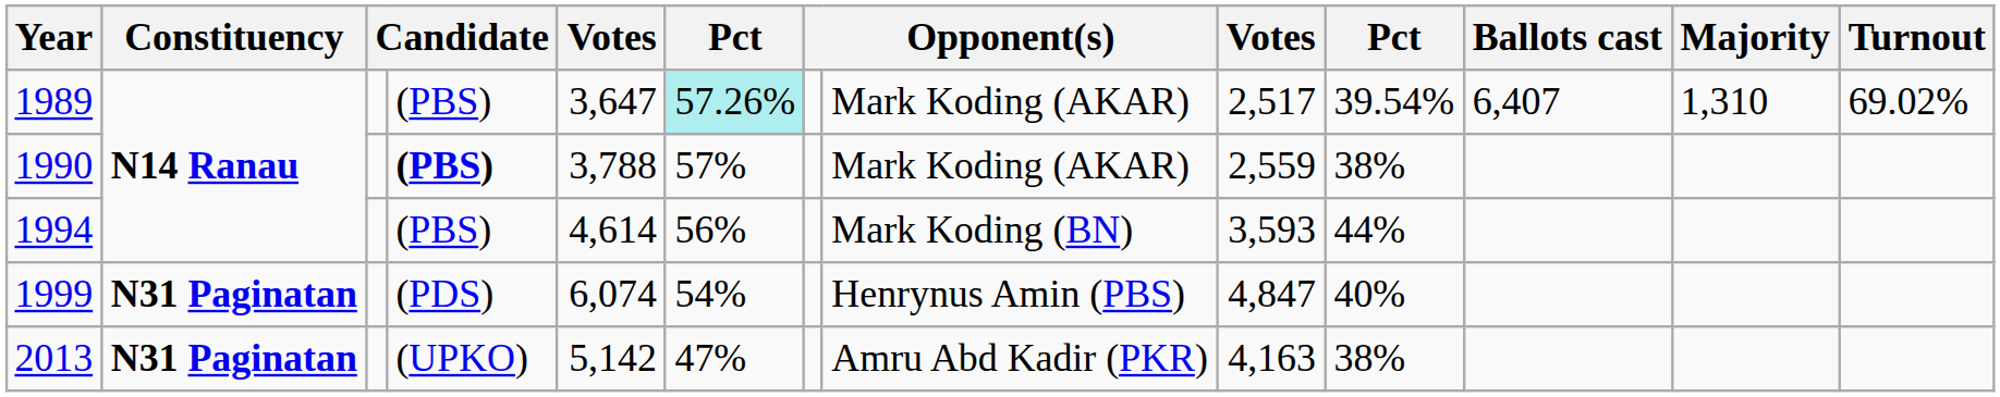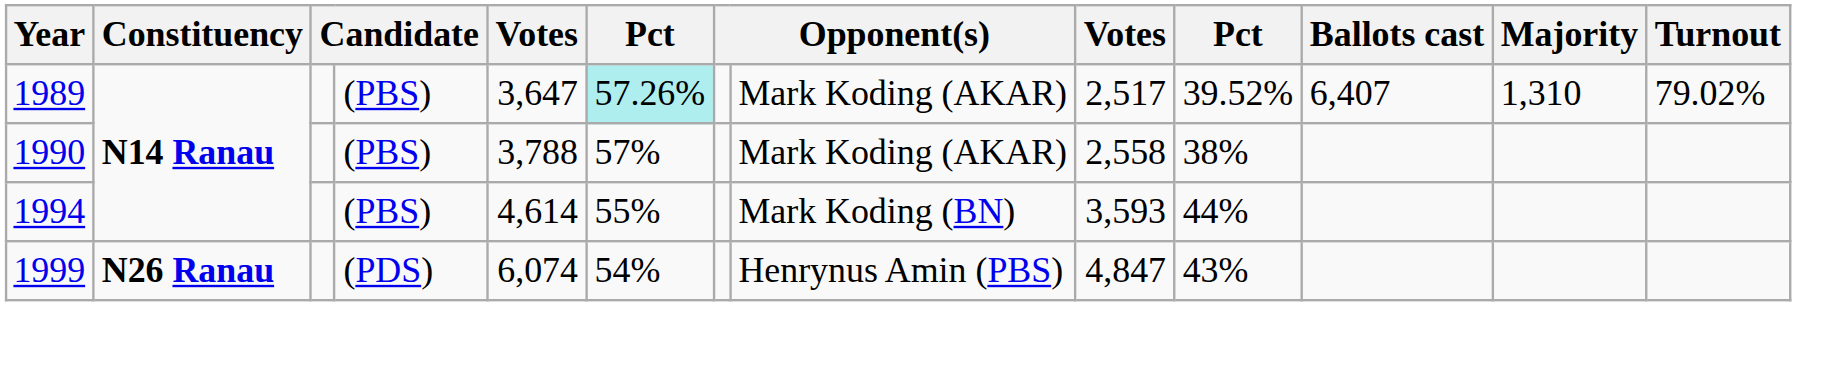1989 | column 10: 39.54% -> 39.52%
1989 | Turnout: 69.02% -> 79.02%
1990 | column 4: bold -> normal
1990 | column 9: 2,559 -> 2,558
1994 | column 6: 56% -> 55%
1999 | Constituency: N31 Paginatan -> N26 Ranau
1999 | column 10: 40% -> 43%
- row: 2013 | N31 Paginatan | (UPKO) | 5,142 | 47% | Amru Abd Kadir (PKR) | 4,163 | 38%
